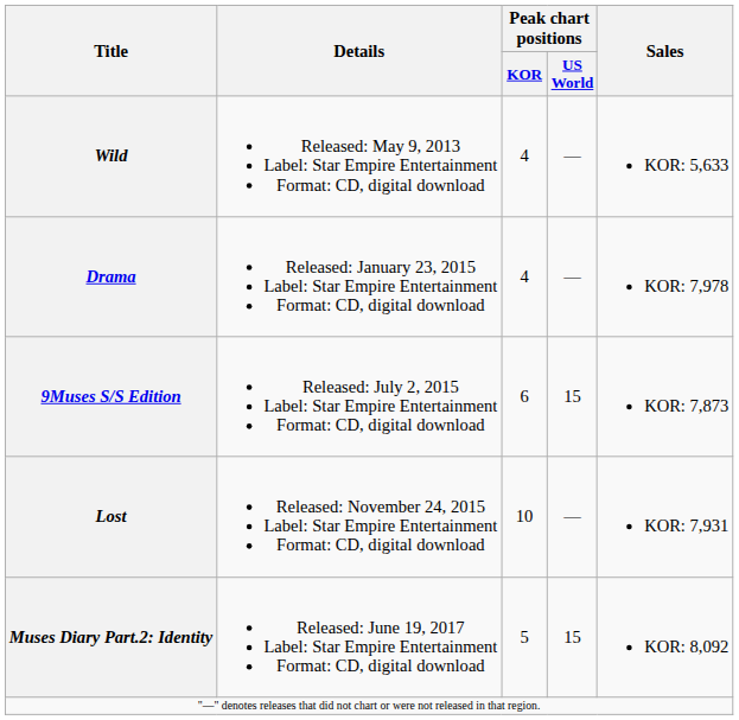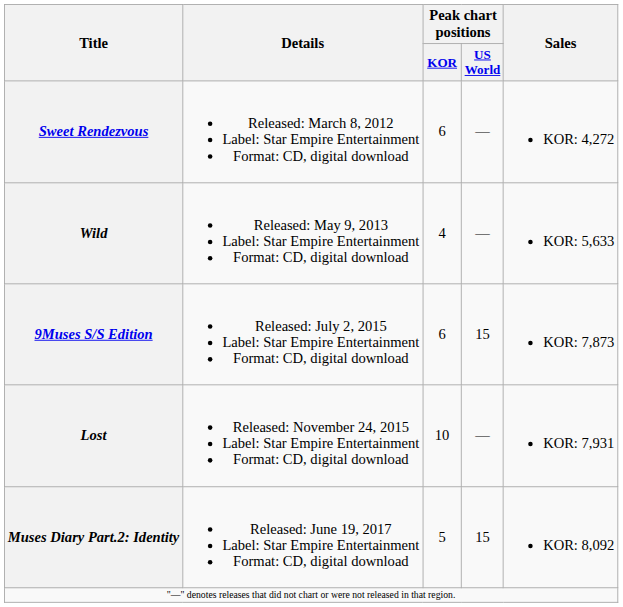+ row: Sweet Rendezvous | Released: March 8, 2012 Label: Star Empire Entertainment Format: CD, digital download | 6 | — | KOR: 4,272
- row: Drama | Released: January 23, 2015 Label: Star Empire Entertainment Format: CD, digital download | 4 | — | KOR: 7,978
